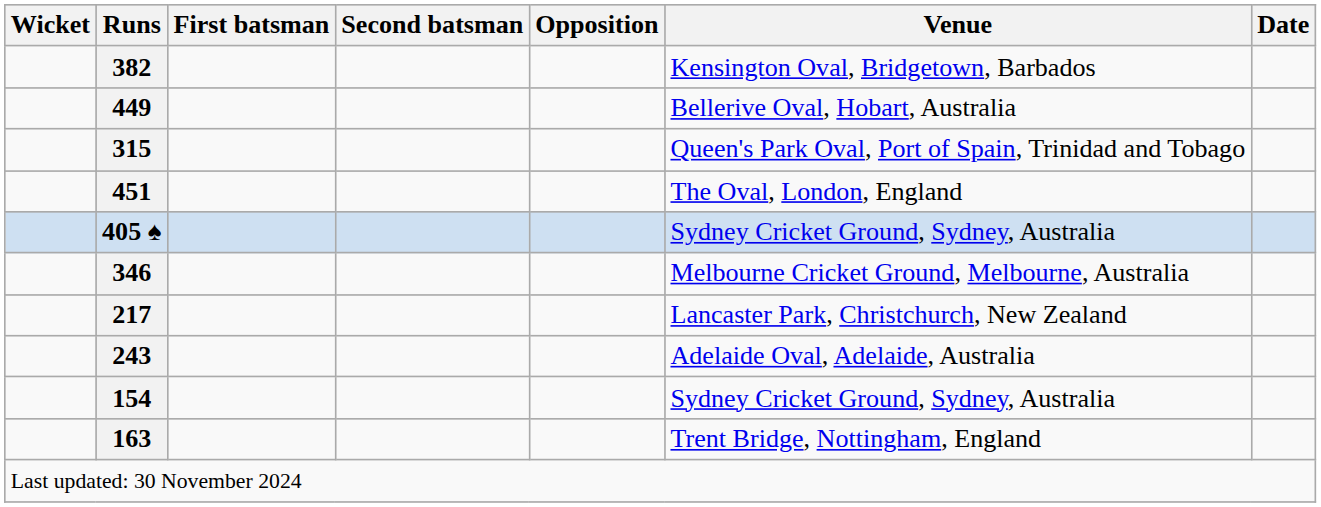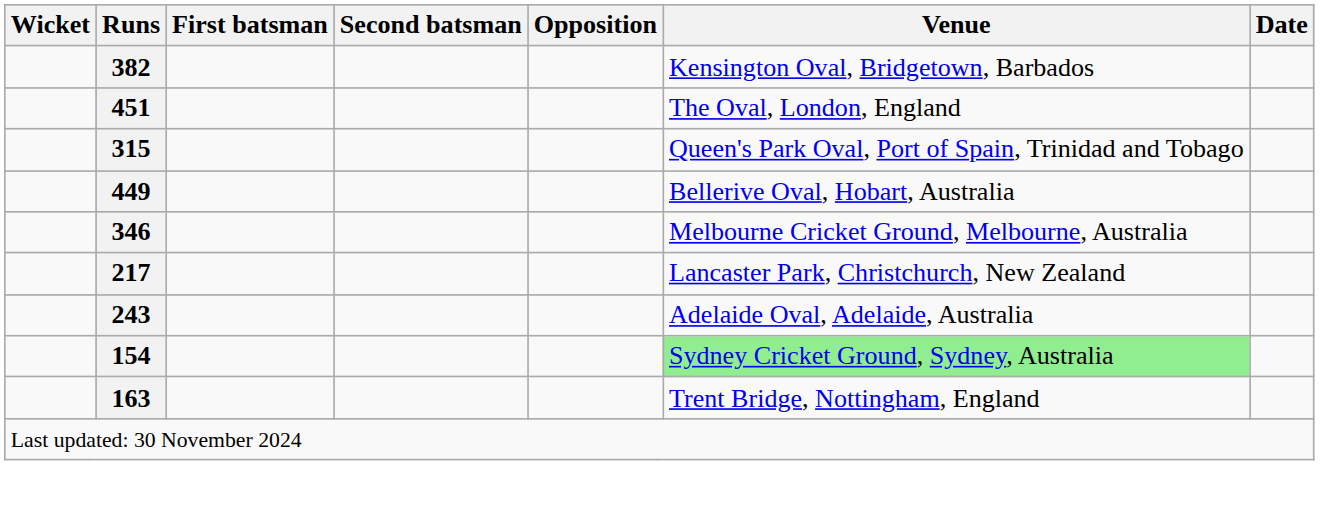rows swapped: 451 <-> 449
- row: 405 ♠ | Sydney Cricket Ground, Sydney, Australia
154 | Venue: no background -> lightgreen background
